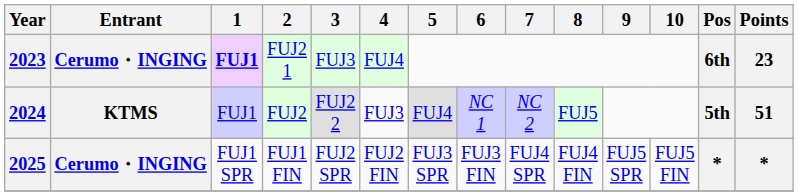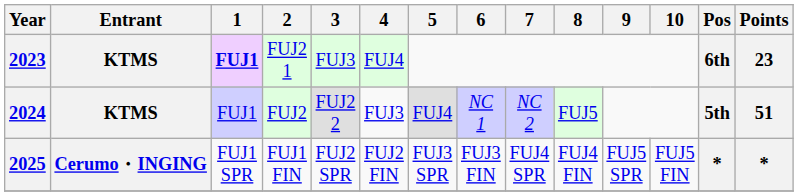2023 | Entrant: Cerumo・INGING -> KTMS
